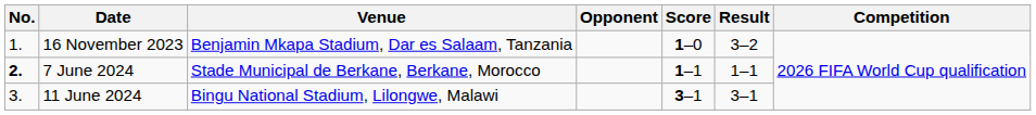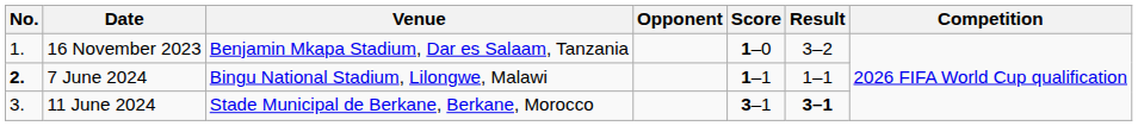7 June 2024 | Venue: Stade Municipal de Berkane, Berkane, Morocco -> Bingu National Stadium, Lilongwe, Malawi
11 June 2024 | Venue: Bingu National Stadium, Lilongwe, Malawi -> Stade Municipal de Berkane, Berkane, Morocco
11 June 2024 | Result: normal -> bold
